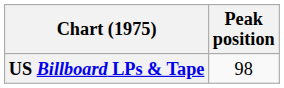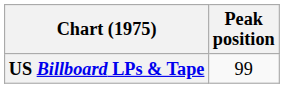US Billboard LPs & Tape | Peak position: 98 -> 99
